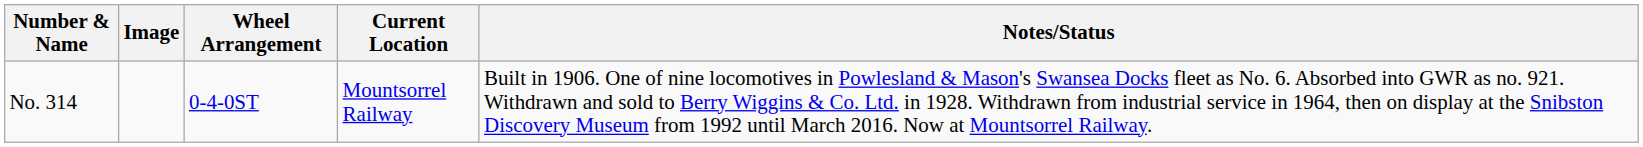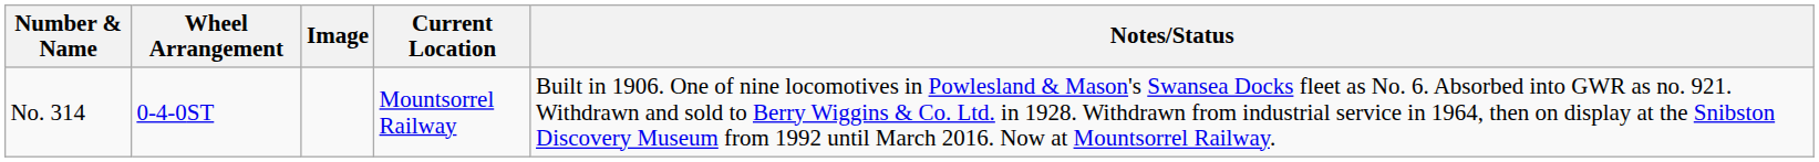columns swapped: Wheel Arrangement <-> Image
